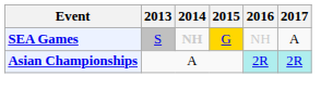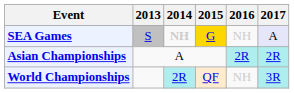SEA Games | 2017: no background -> lavender background
+ row: World Championships | 2R | QF | NH | 3R
